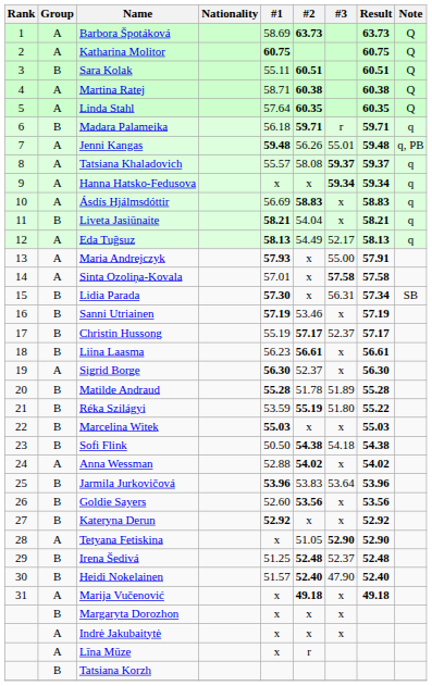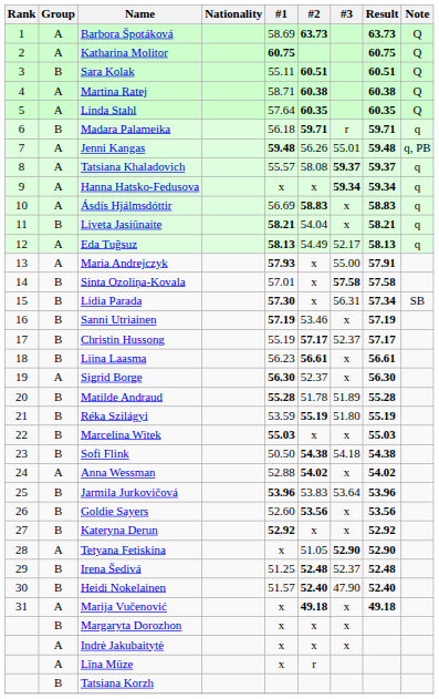Sinta Ozoliņa-Kovala | Group: A -> B
Réka Szilágyi | Result: 55.22 -> 55.19
